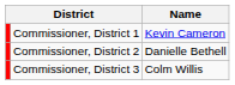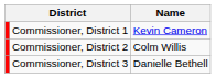Commissioner, District 2 | Name: Danielle Bethell -> Colm Willis
Commissioner, District 3 | Name: Colm Willis -> Danielle Bethell
